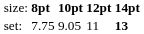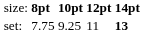set: | column 3: 9.05 -> 9.25
